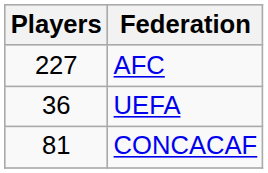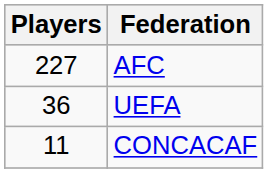CONCACAF | Players: 81 -> 11
